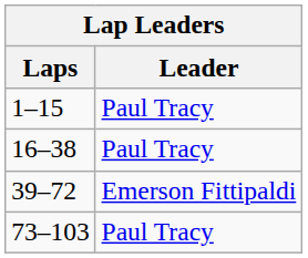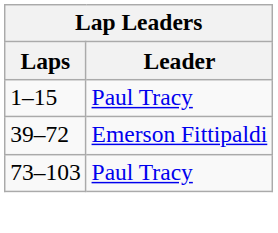- row: 16–38 | Paul Tracy
